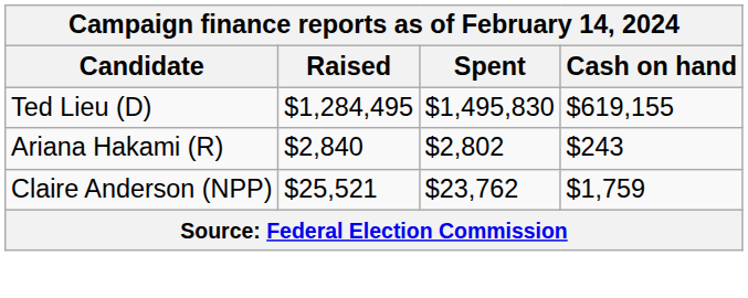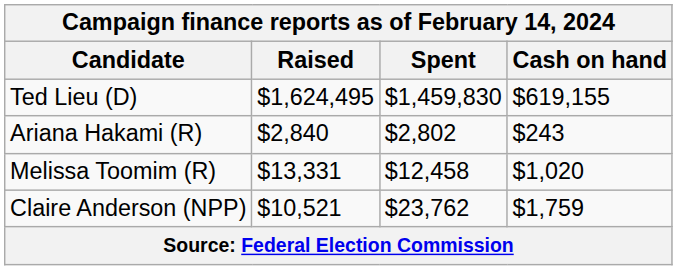Ted Lieu (D) | Raised: $1,284,495 -> $1,624,495
Ted Lieu (D) | Spent: $1,495,830 -> $1,459,830
+ row: Melissa Toomim (R) | $13,331 | $12,458 | $1,020
Claire Anderson (NPP) | Raised: $25,521 -> $10,521
